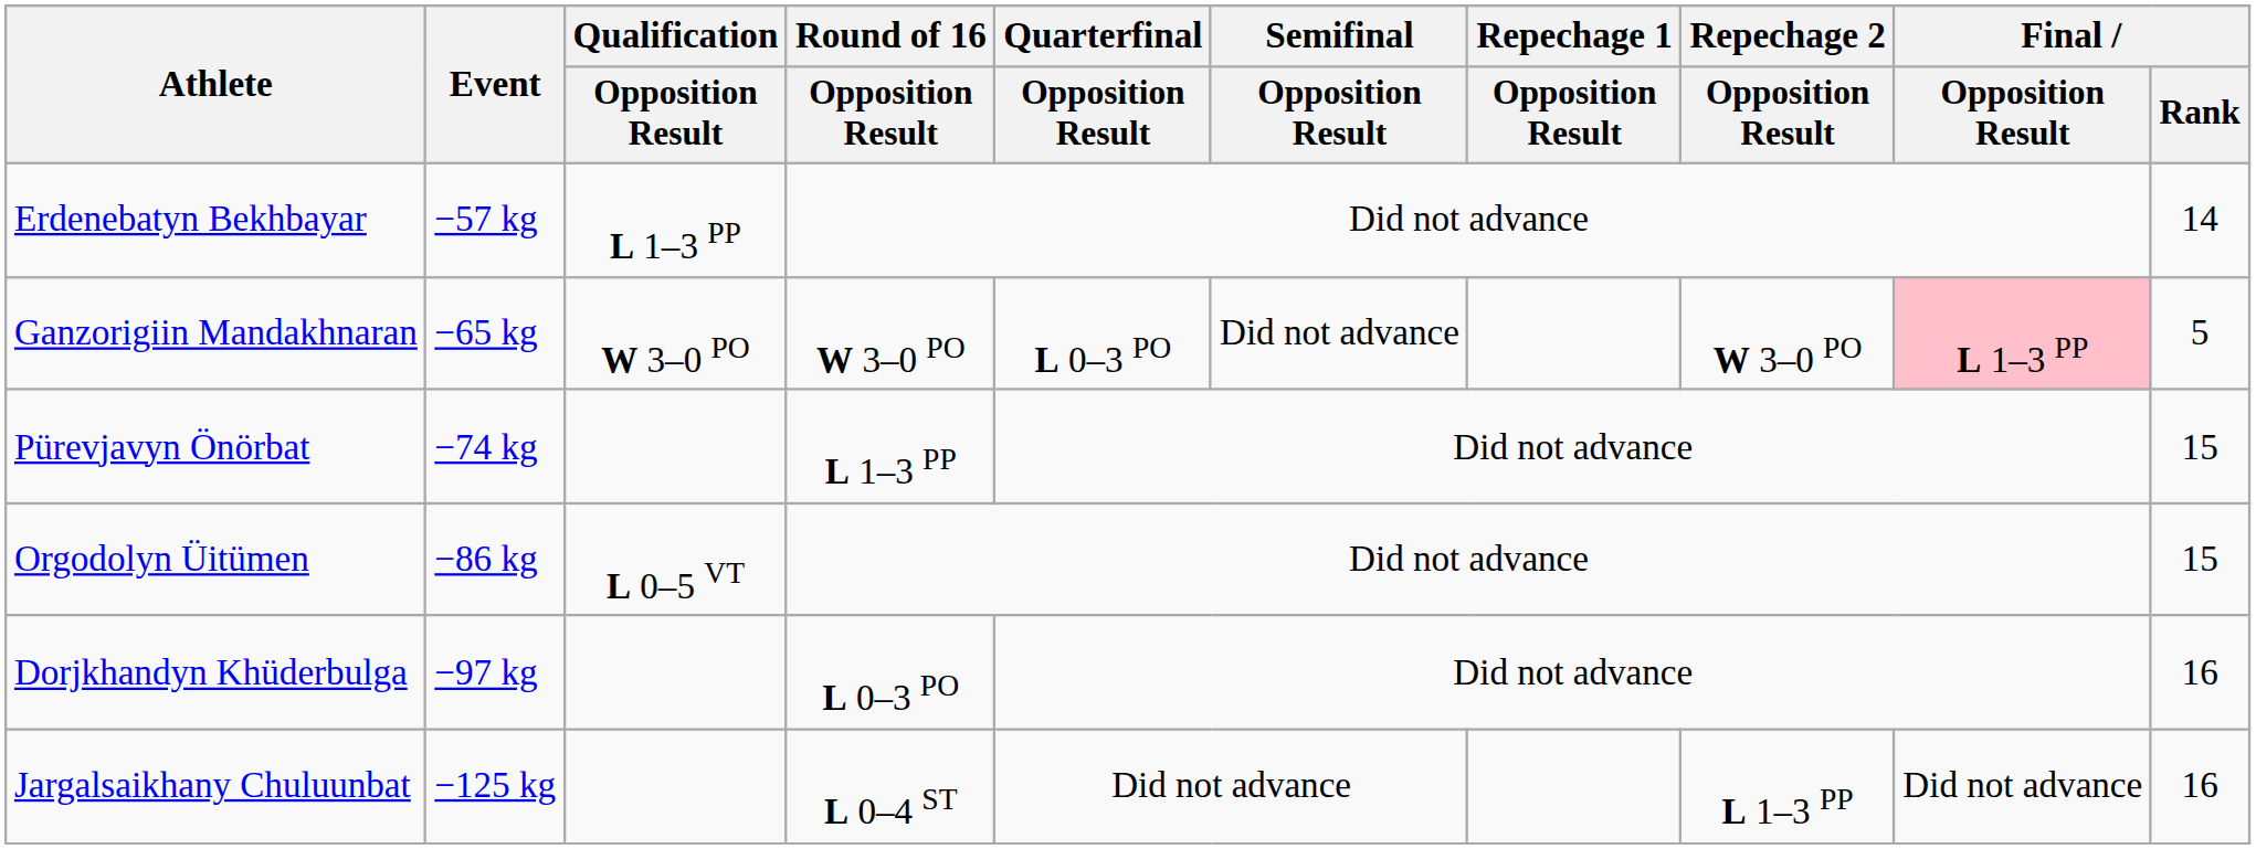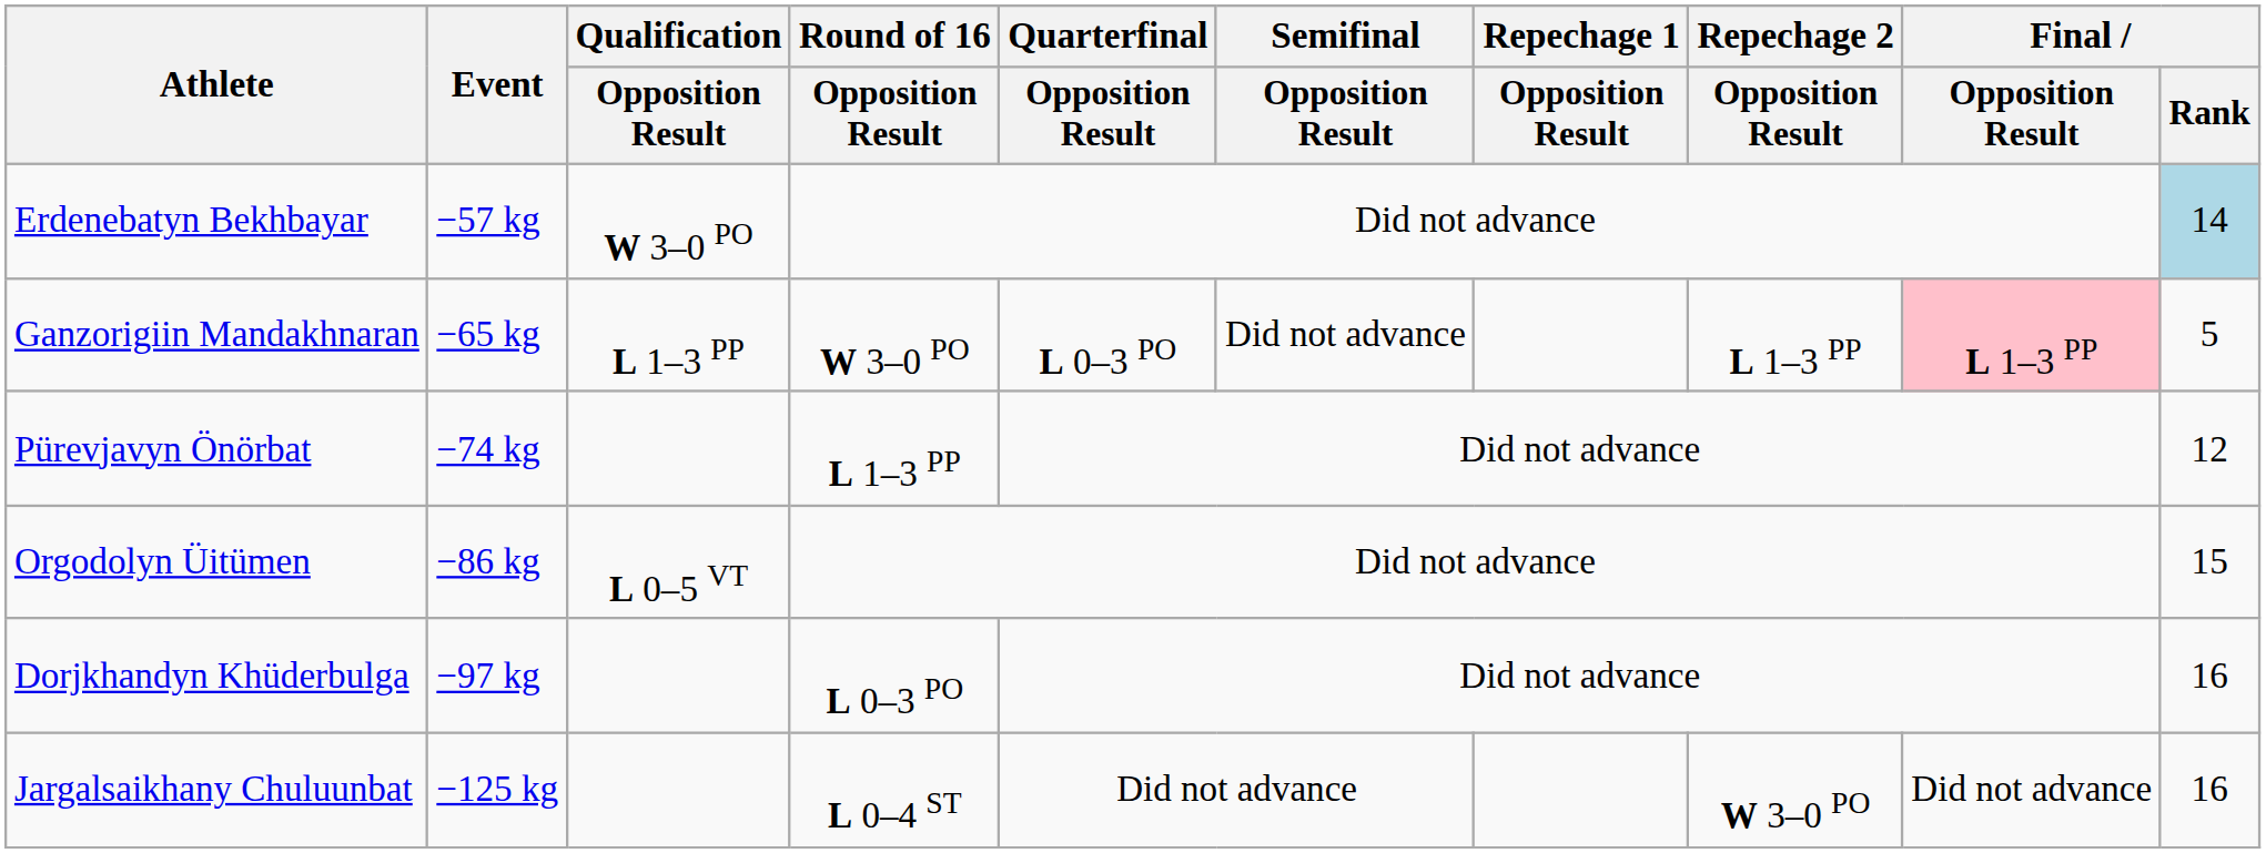Erdenebatyn Bekhbayar | Qualification / Opposition Result: L 1–3 PP -> W 3–0 PO
Erdenebatyn Bekhbayar | Final / Rank: no background -> lightblue background
Ganzorigiin Mandakhnaran | Qualification / Opposition Result: W 3–0 PO -> L 1–3 PP
Ganzorigiin Mandakhnaran | Repechage 2 / Opposition Result: W 3–0 PO -> L 1–3 PP
Pürevjavyn Önörbat | Final / Rank: 15 -> 12
Jargalsaikhany Chuluunbat | Repechage 2 / Opposition Result: L 1–3 PP -> W 3–0 PO
